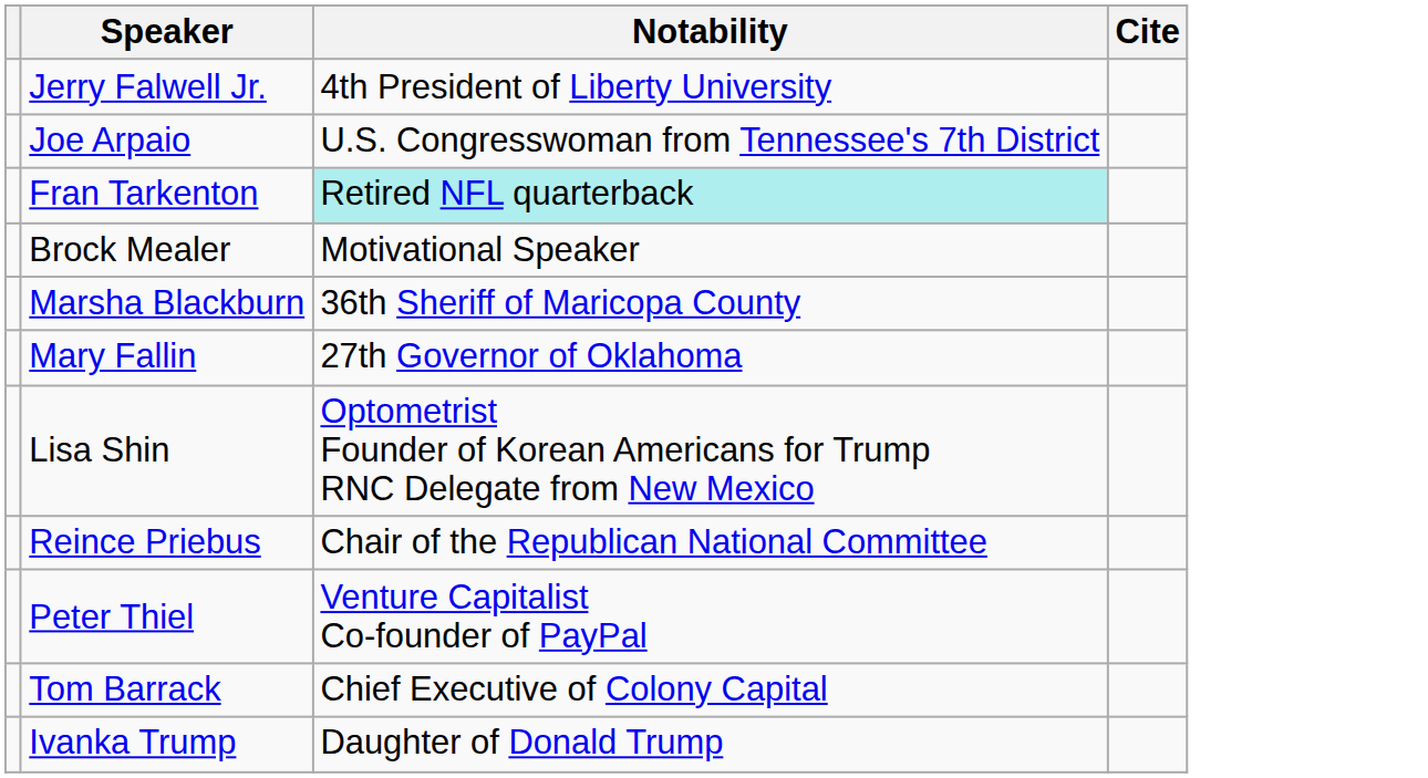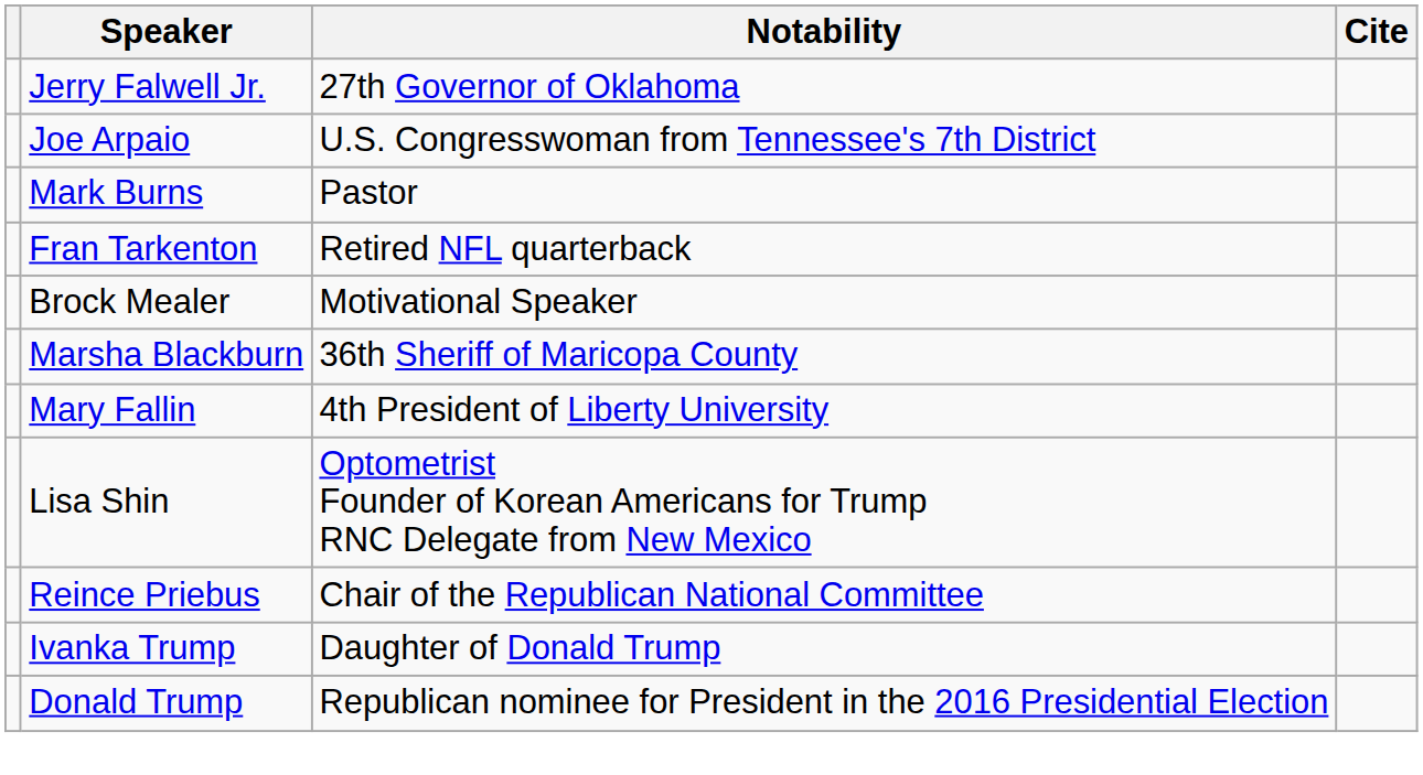Jerry Falwell Jr. | Notability: 4th President of Liberty University -> 27th Governor of Oklahoma
+ row: Mark Burns | Pastor
Fran Tarkenton | Notability: paleturquoise background -> no background
Mary Fallin | Notability: 27th Governor of Oklahoma -> 4th President of Liberty University
- row: Peter Thiel | Venture Capitalist Co-founder of PayPal
- row: Tom Barrack | Chief Executive of Colony Capital
+ row: Donald Trump | Republican nominee for President in the 2016 Presidential Election
